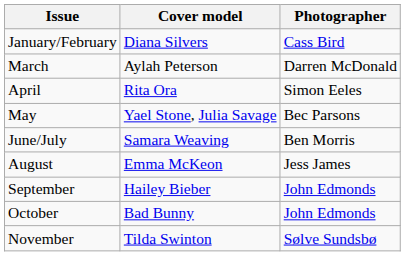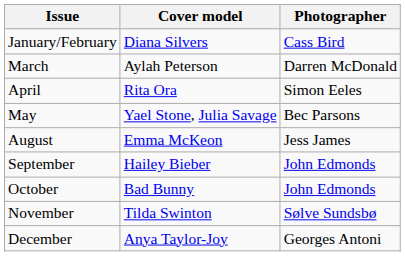- row: June/July | Samara Weaving | Ben Morris
+ row: December | Anya Taylor-Joy | Georges Antoni
